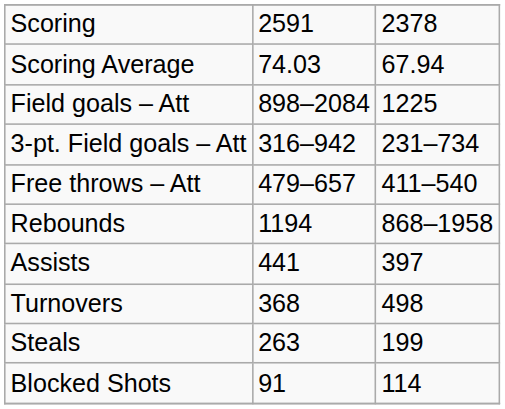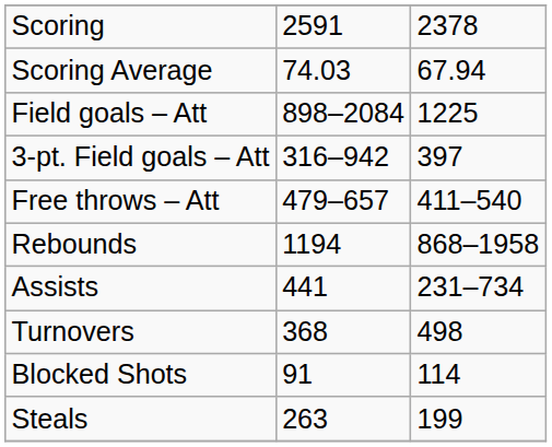3-pt. Field goals – Att | column 3: 231–734 -> 397
Assists | column 3: 397 -> 231–734
rows swapped: Steals <-> Blocked Shots
